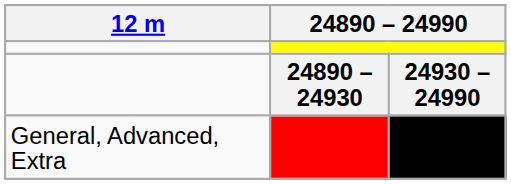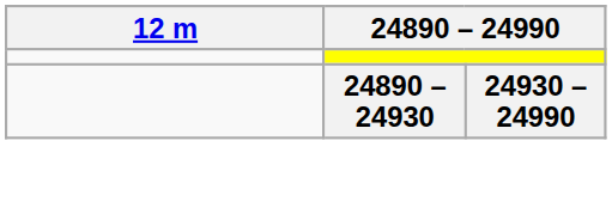- row: General, Advanced, Extra
